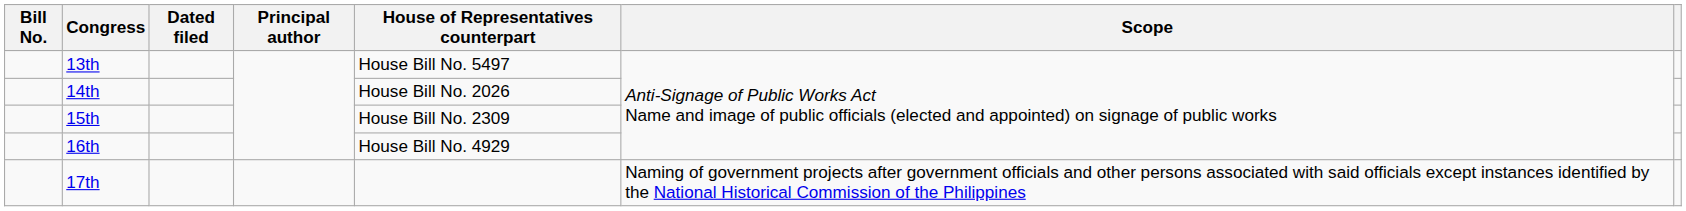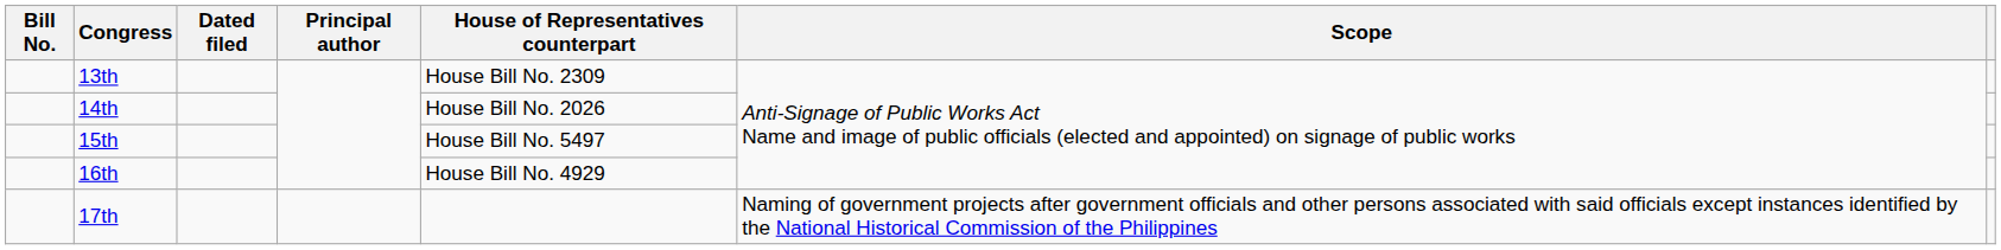13th | House of Representatives counterpart: House Bill No. 5497 -> House Bill No. 2309
15th | House of Representatives counterpart: House Bill No. 2309 -> House Bill No. 5497
